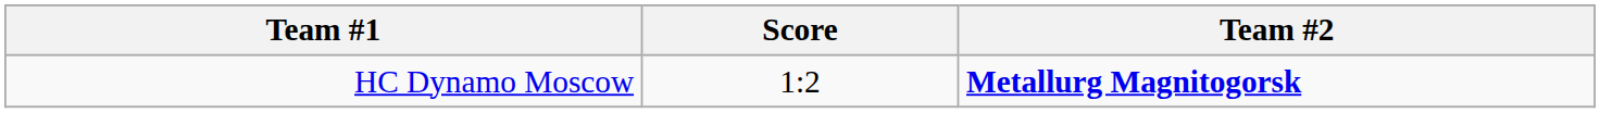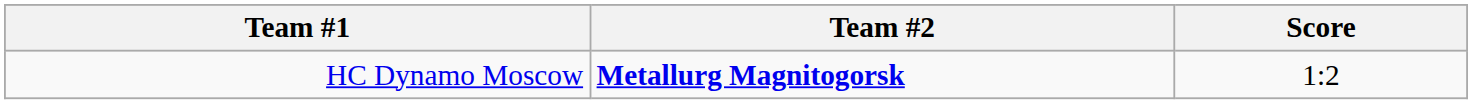columns swapped: Score <-> Team #2
